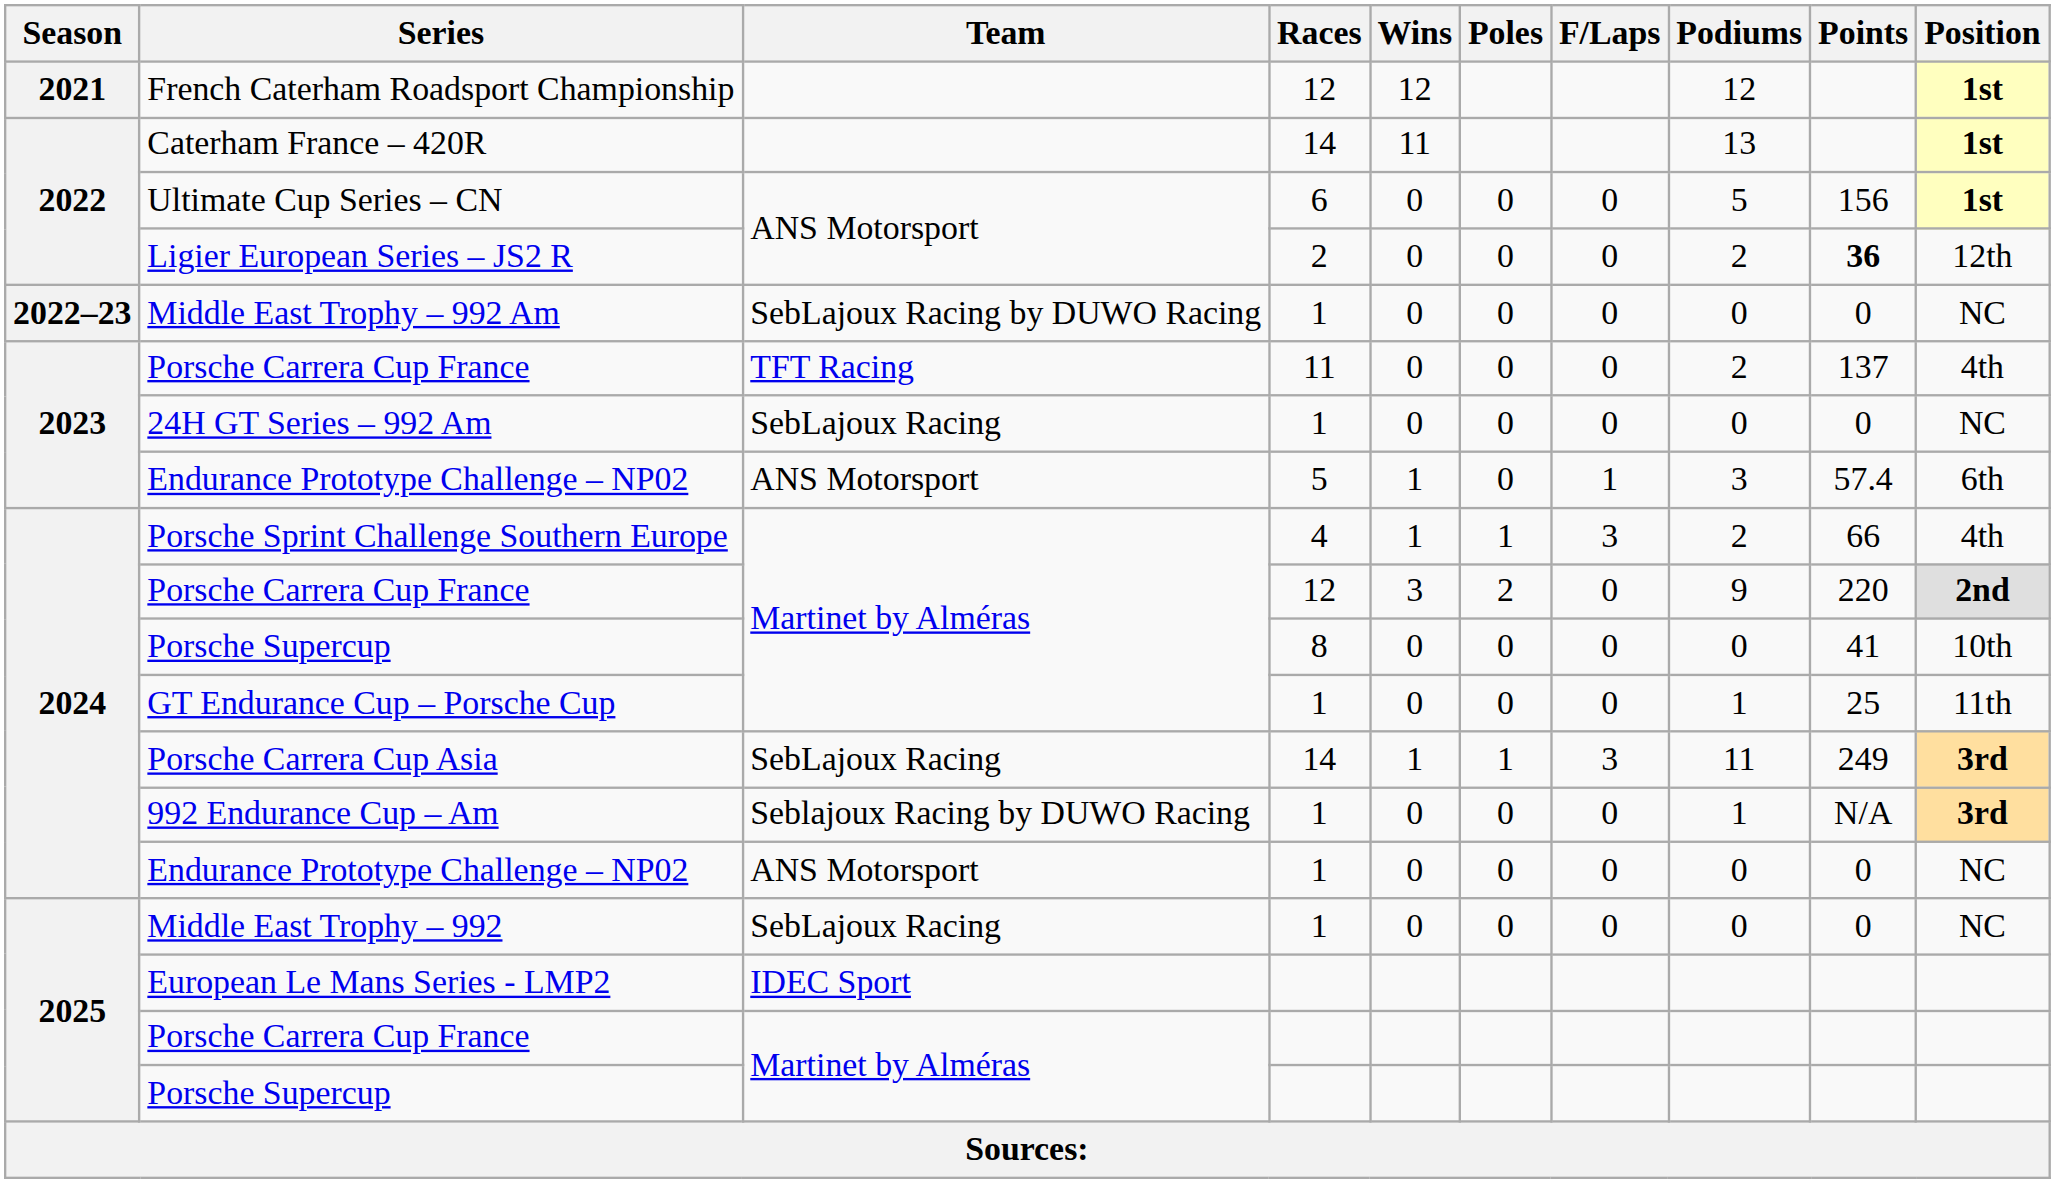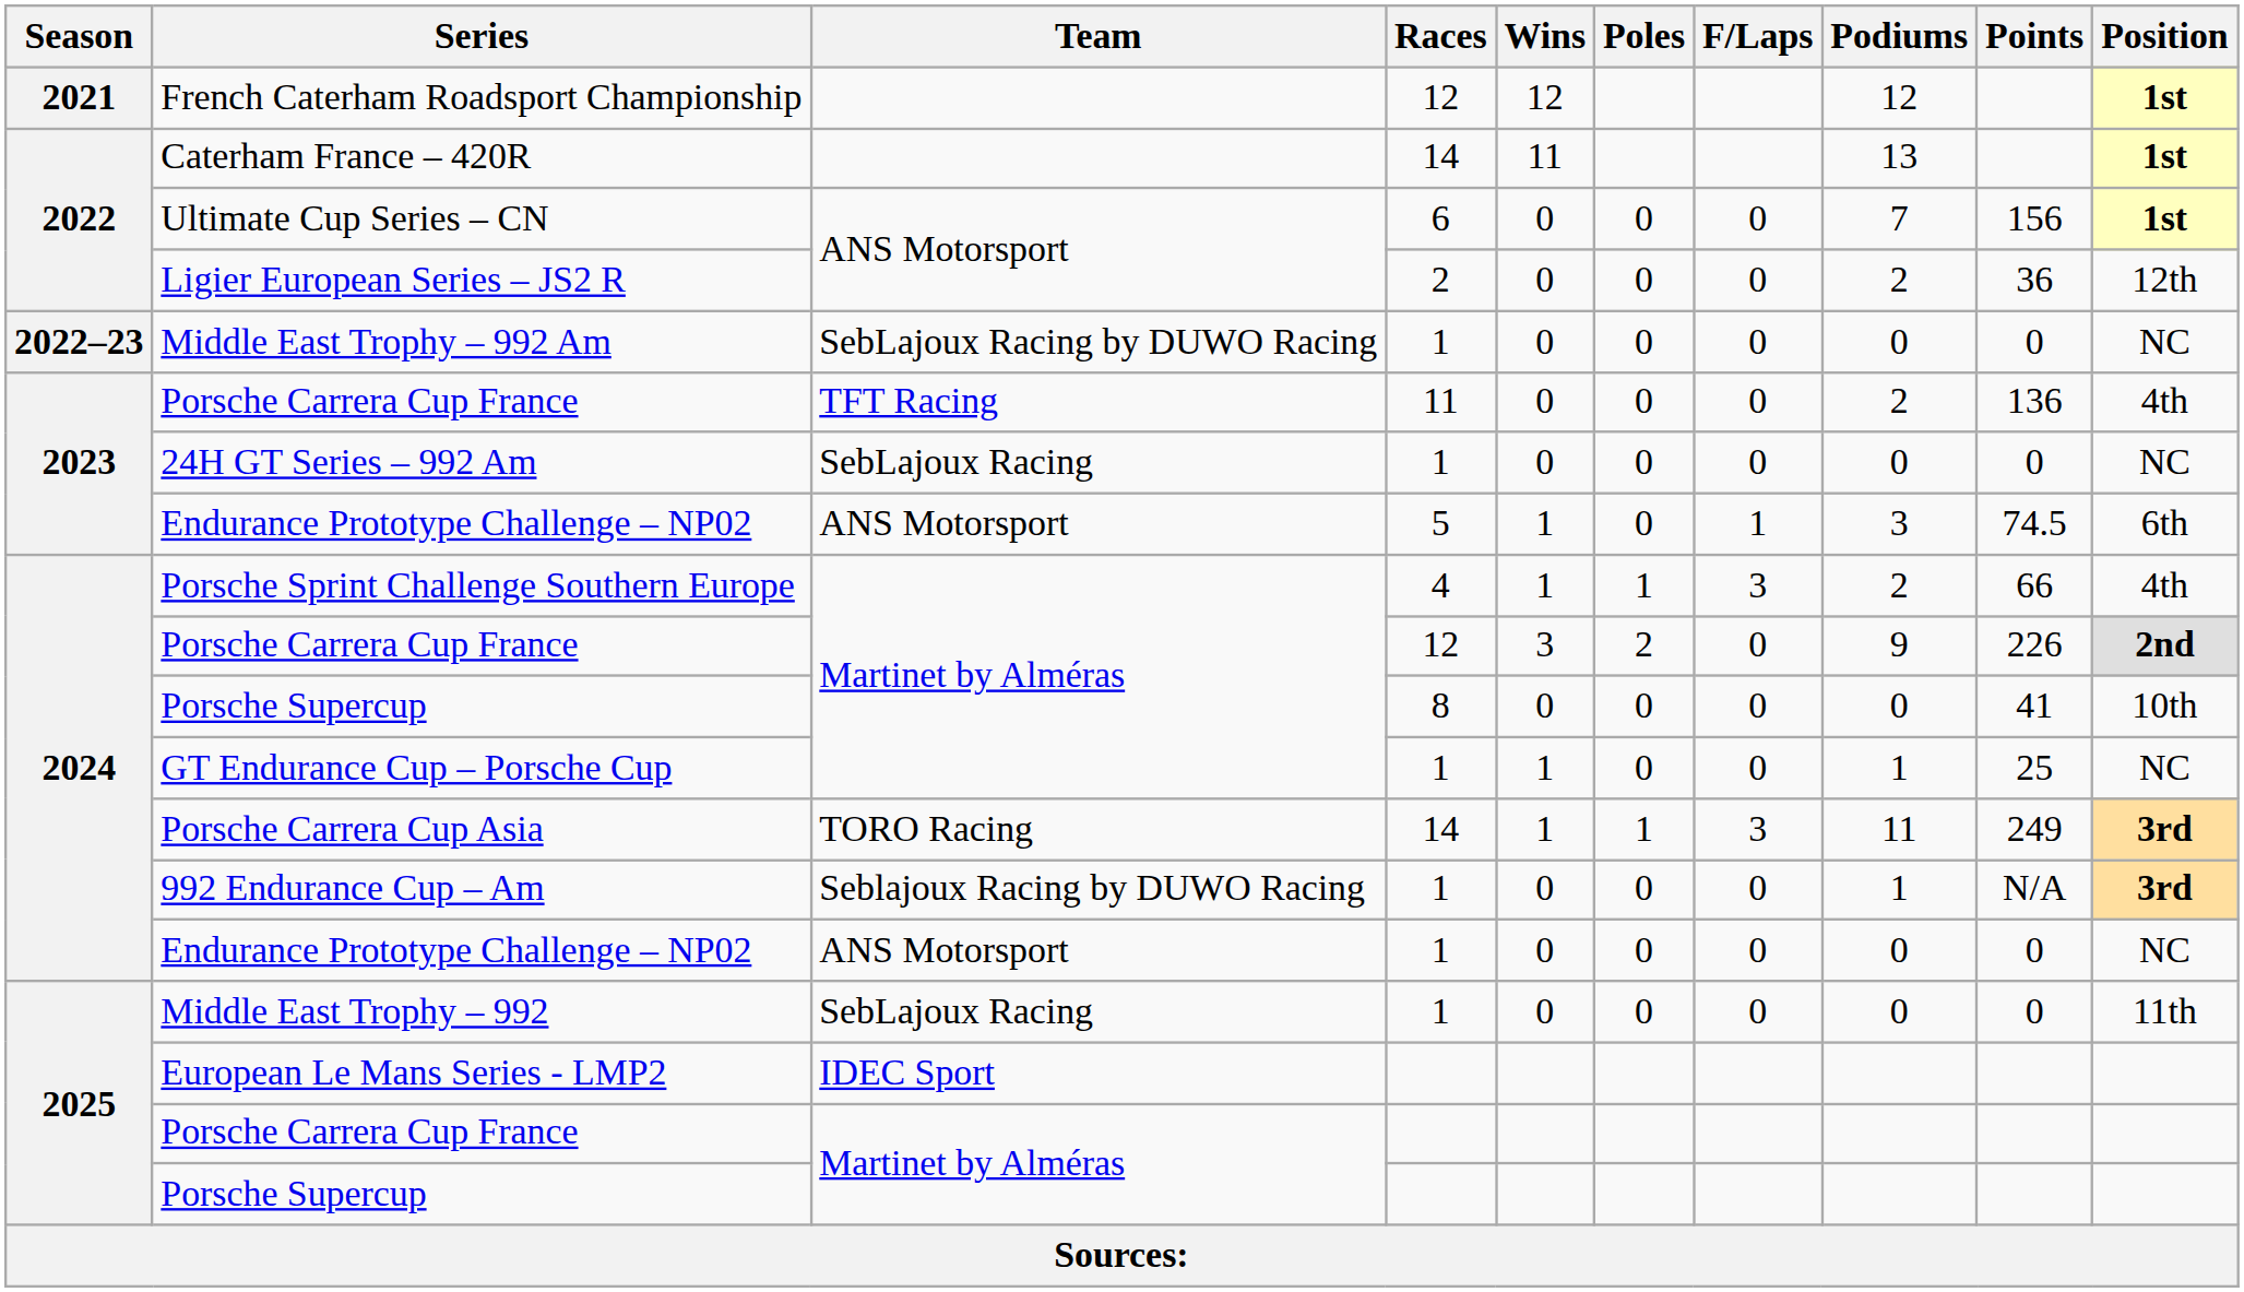Ultimate Cup Series – CN | Podiums: 5 -> 7
Ligier European Series – JS2 R | Points: bold -> normal
Porsche Carrera Cup France / 11 | Points: 137 -> 136
Endurance Prototype Challenge – NP02 / 5 | Points: 57.4 -> 74.5
Porsche Carrera Cup France / 12 | Points: 220 -> 226
GT Endurance Cup – Porsche Cup | Wins: 0 -> 1
GT Endurance Cup – Porsche Cup | Position: 11th -> NC
Porsche Carrera Cup Asia | Team: SebLajoux Racing -> TORO Racing
Middle East Trophy – 992 | Position: NC -> 11th
